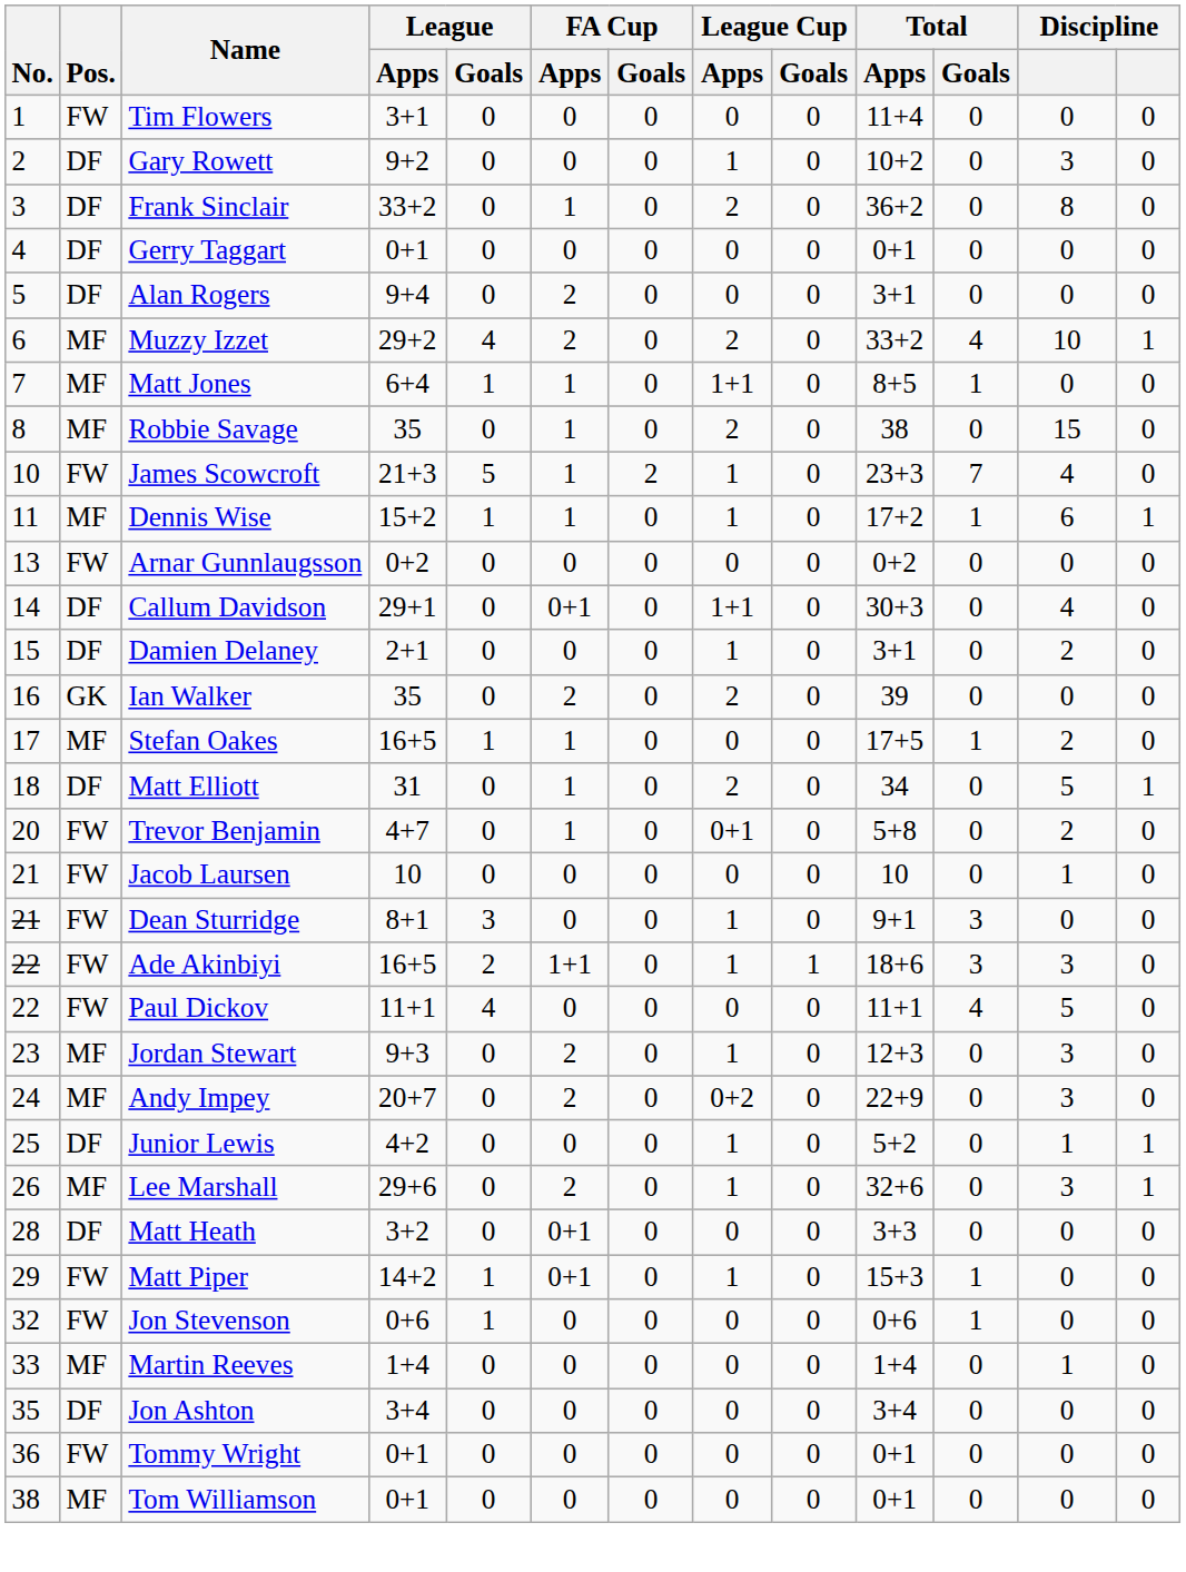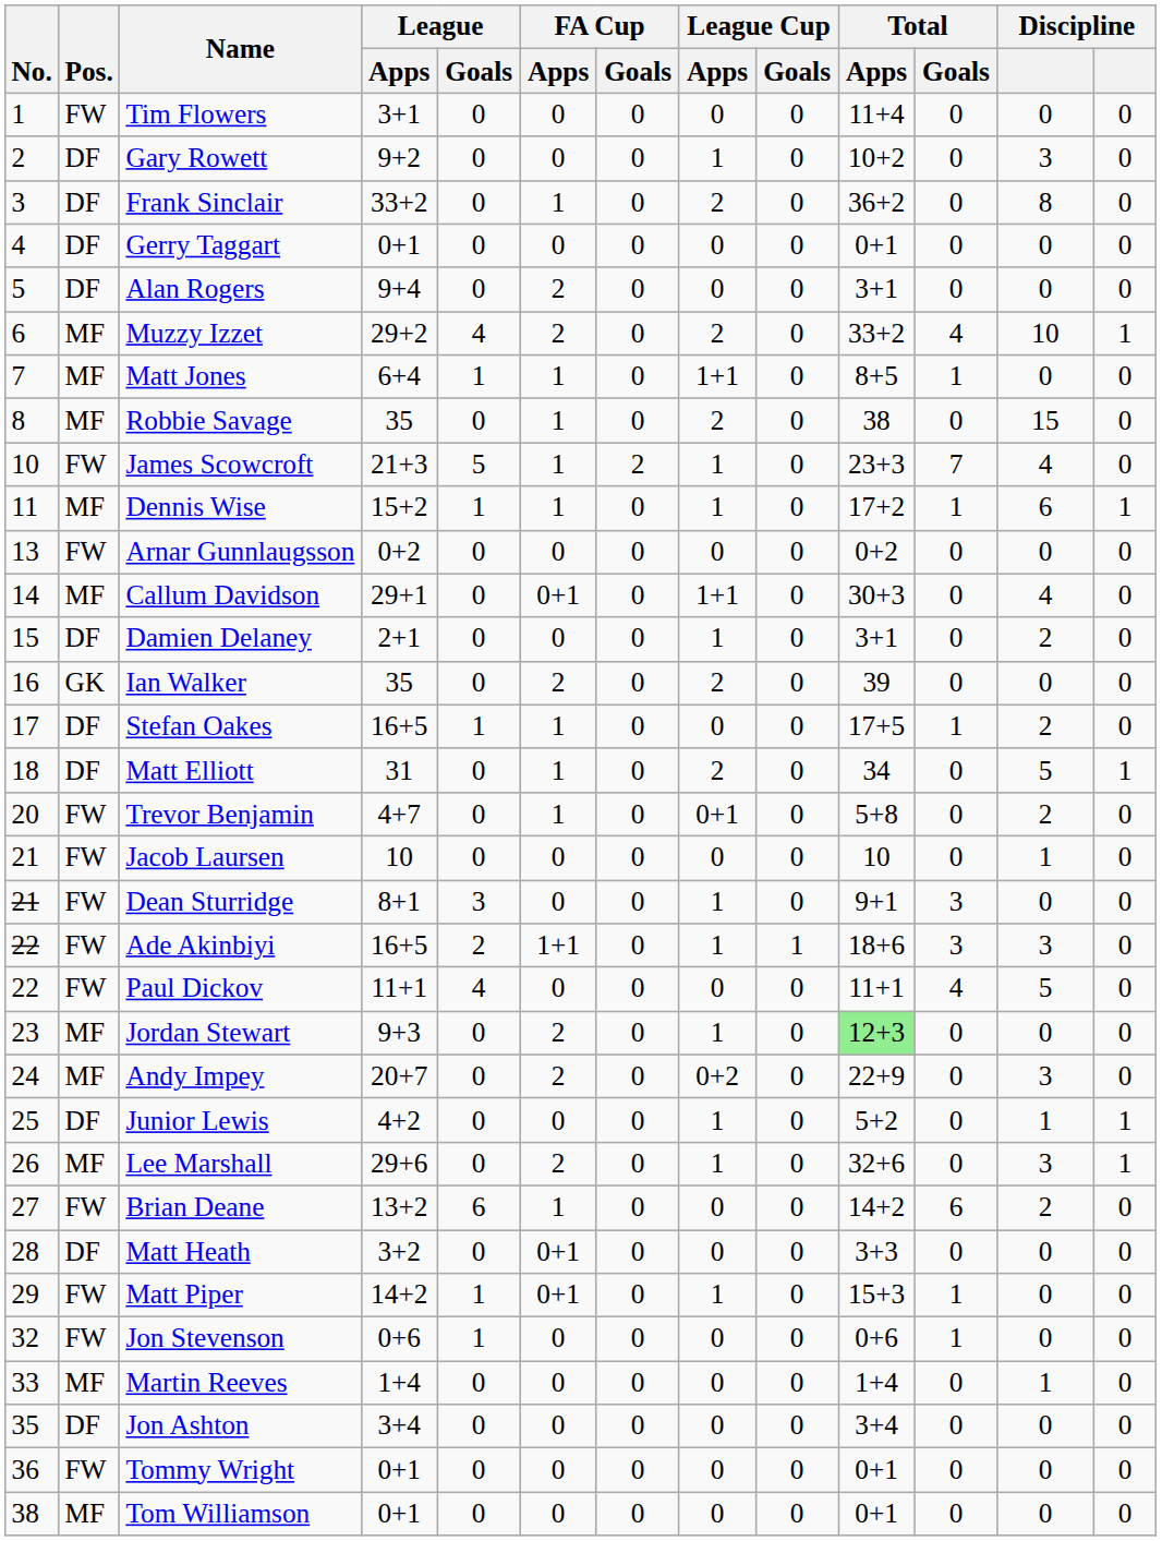Callum Davidson | Pos.: DF -> MF
Stefan Oakes | Pos.: MF -> DF
Jordan Stewart | Total / Apps: no background -> lightgreen background
Jordan Stewart | column 12: 3 -> 0
+ row: 27 | FW | Brian Deane | 13+2 | 6 | 1 | 0 | 0 | 0 | 14+2 | 6 | 2 | 0
